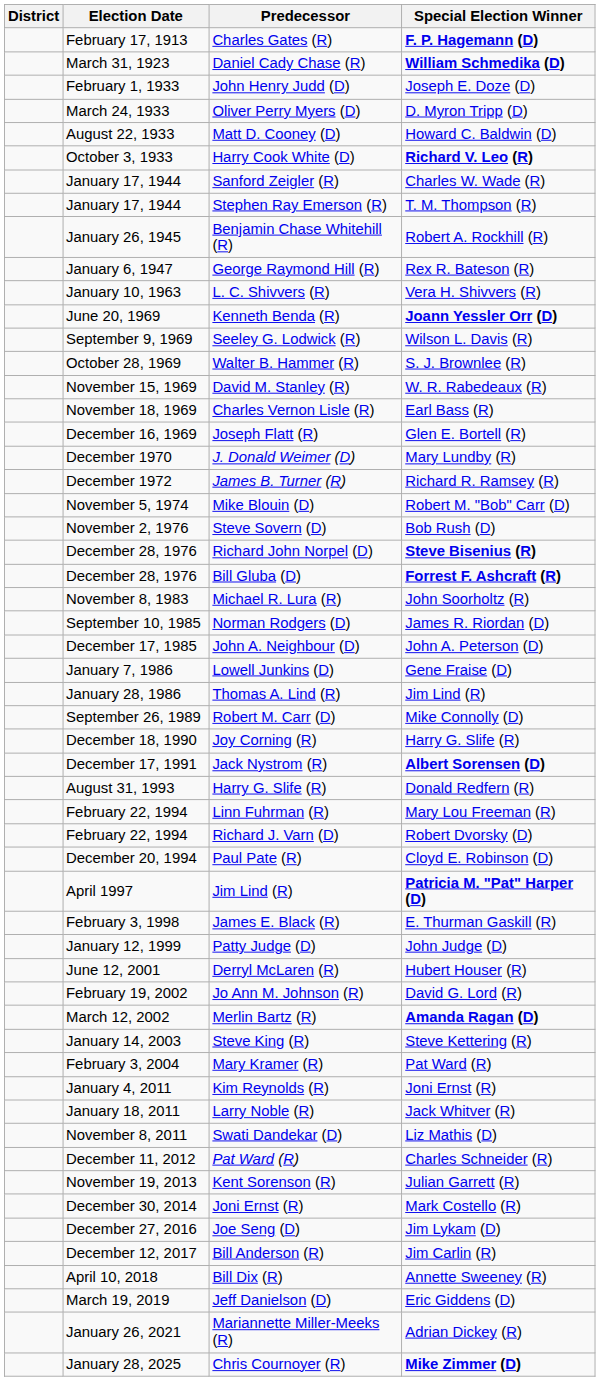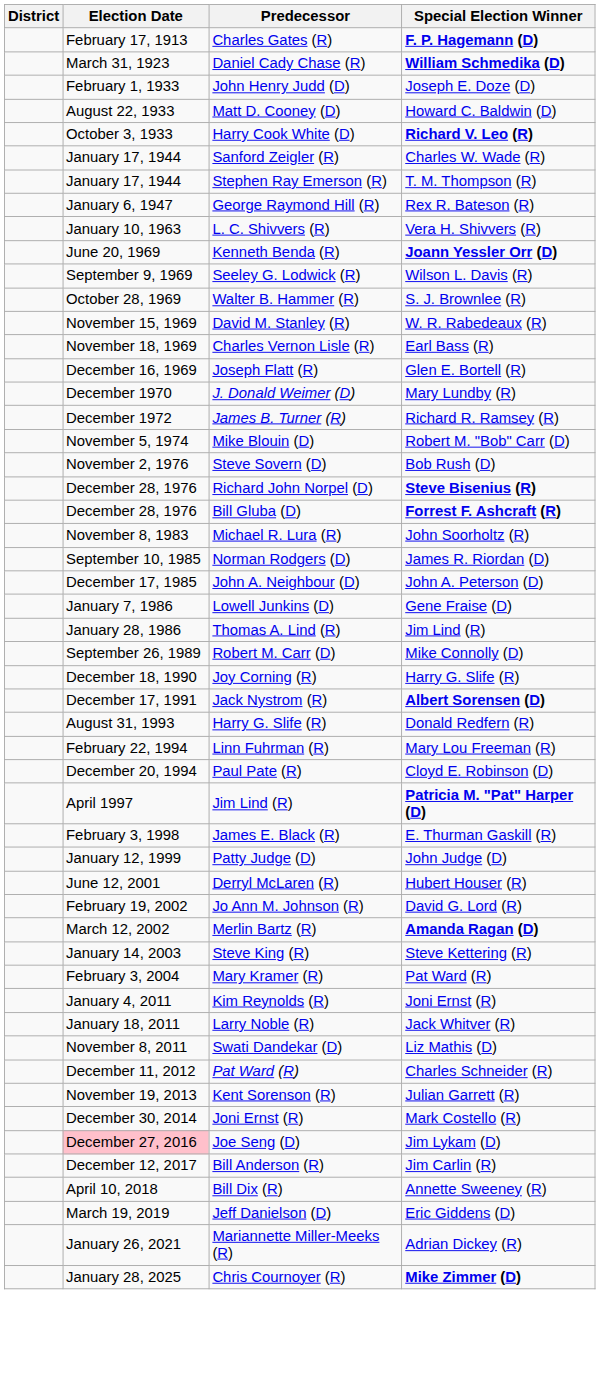- row: March 24, 1933 | Oliver Perry Myers (D) | D. Myron Tripp (D)
- row: January 26, 1945 | Benjamin Chase Whitehill (R) | Robert A. Rockhill (R)
- row: February 22, 1994 | Richard J. Varn (D) | Robert Dvorsky (D)
Joe Seng (D) | Election Date: no background -> pink background
